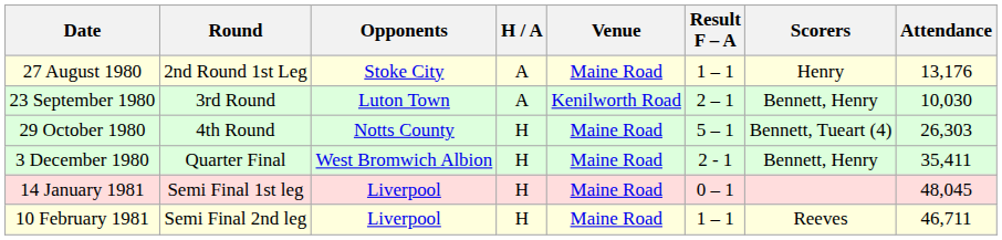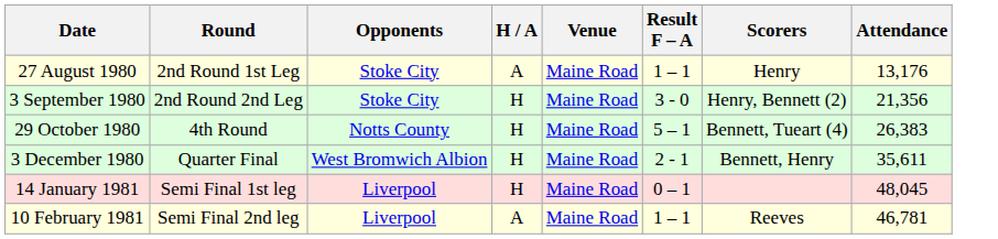+ row: 3 September 1980 | 2nd Round 2nd Leg | Stoke City | H | Maine Road | 3 - 0 | Henry, Bennett (2) | 21,356
- row: 23 September 1980 | 3rd Round | Luton Town | A | Kenilworth Road | 2 – 1 | Bennett, Henry | 10,030
29 October 1980 | Attendance: 26,303 -> 26,383
3 December 1980 | Attendance: 35,411 -> 35,611
10 February 1981 | H / A: H -> A
10 February 1981 | Attendance: 46,711 -> 46,781
